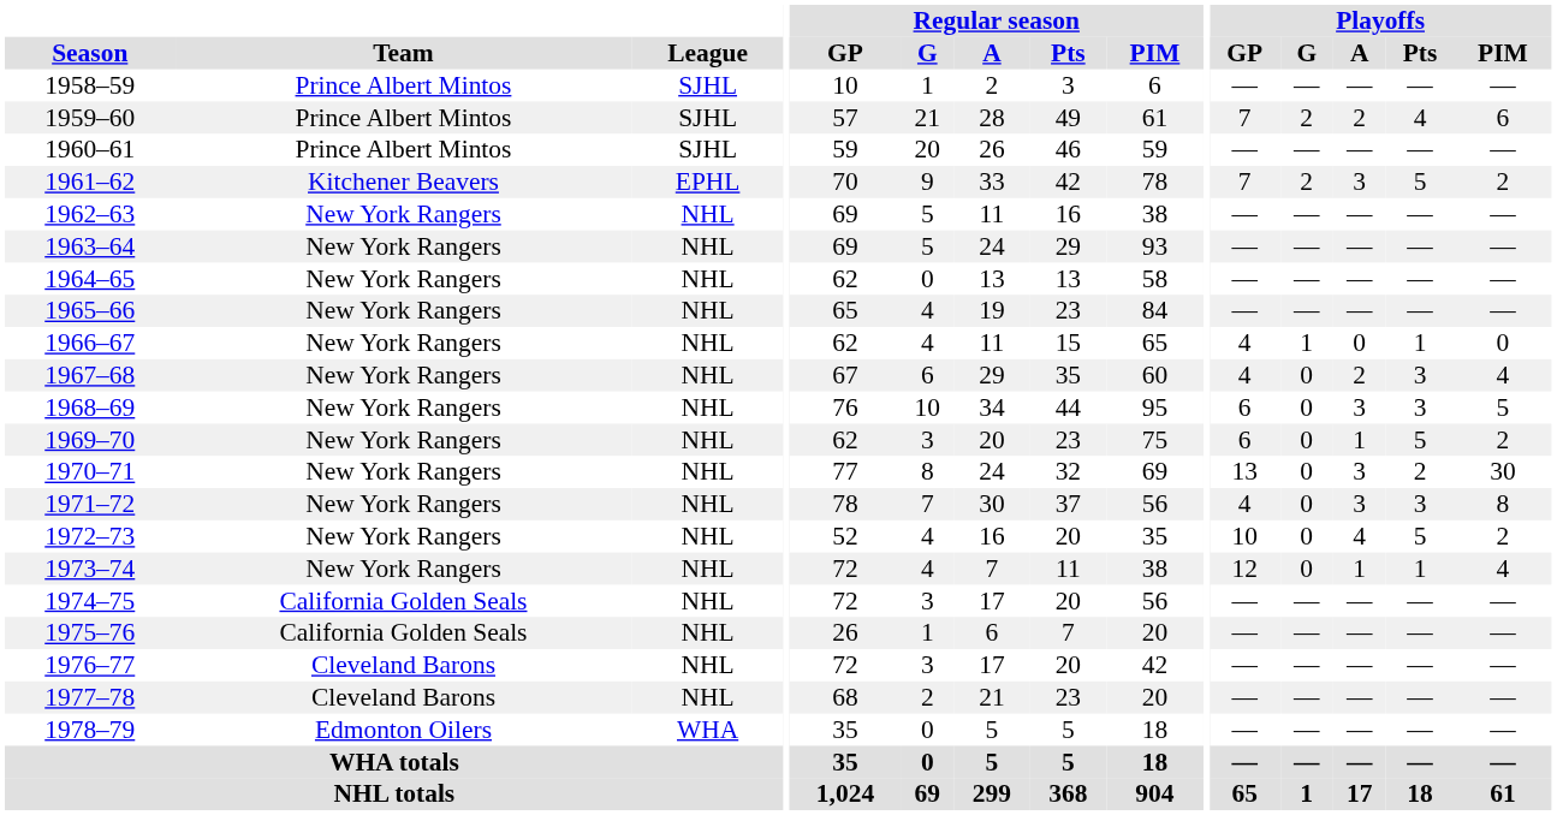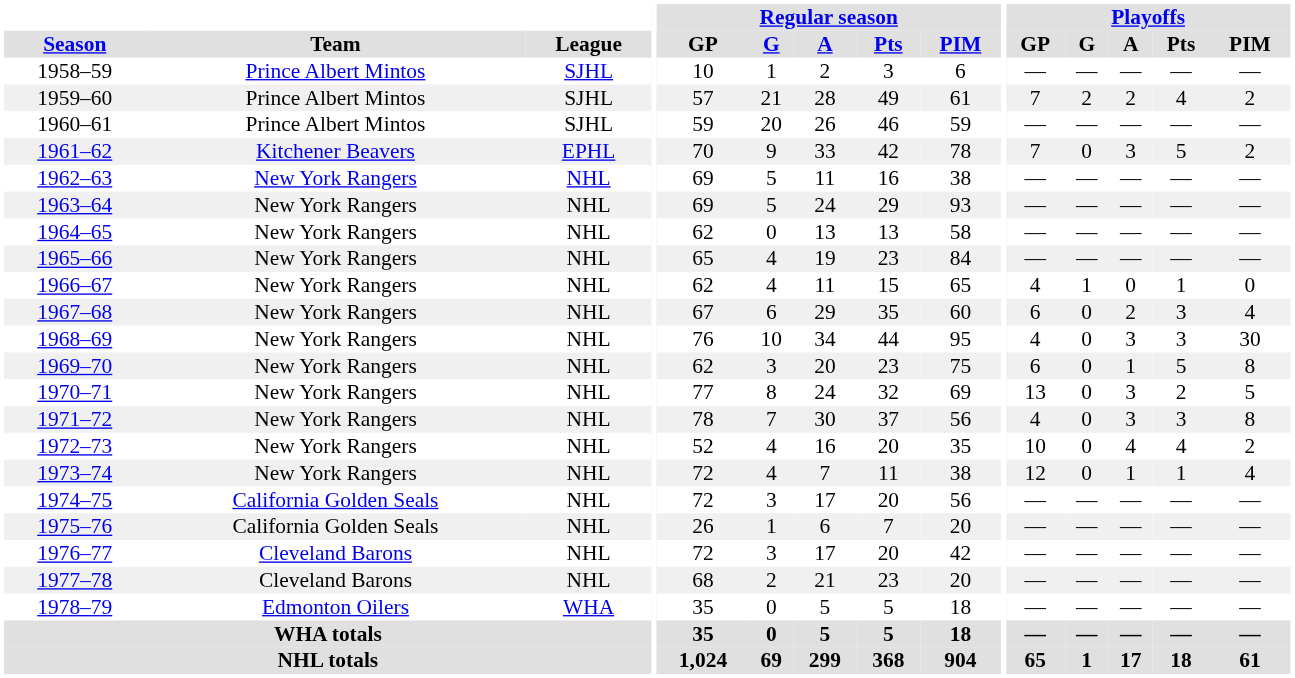1959–60 | Playoffs / PIM: 6 -> 2
1961–62 | Playoffs / G: 2 -> 0
1967–68 | Playoffs / GP: 4 -> 6
1968–69 | Playoffs / GP: 6 -> 4
1968–69 | Playoffs / PIM: 5 -> 30
1969–70 | Playoffs / PIM: 2 -> 8
1970–71 | Playoffs / PIM: 30 -> 5
1972–73 | Playoffs / Pts: 5 -> 4
